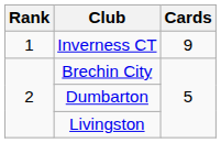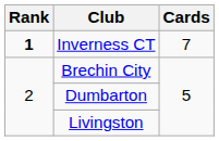Inverness CT | Rank: normal -> bold
Inverness CT | Cards: 9 -> 7
